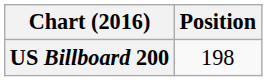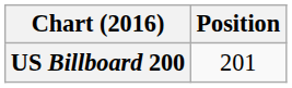US Billboard 200 | Position: 198 -> 201
